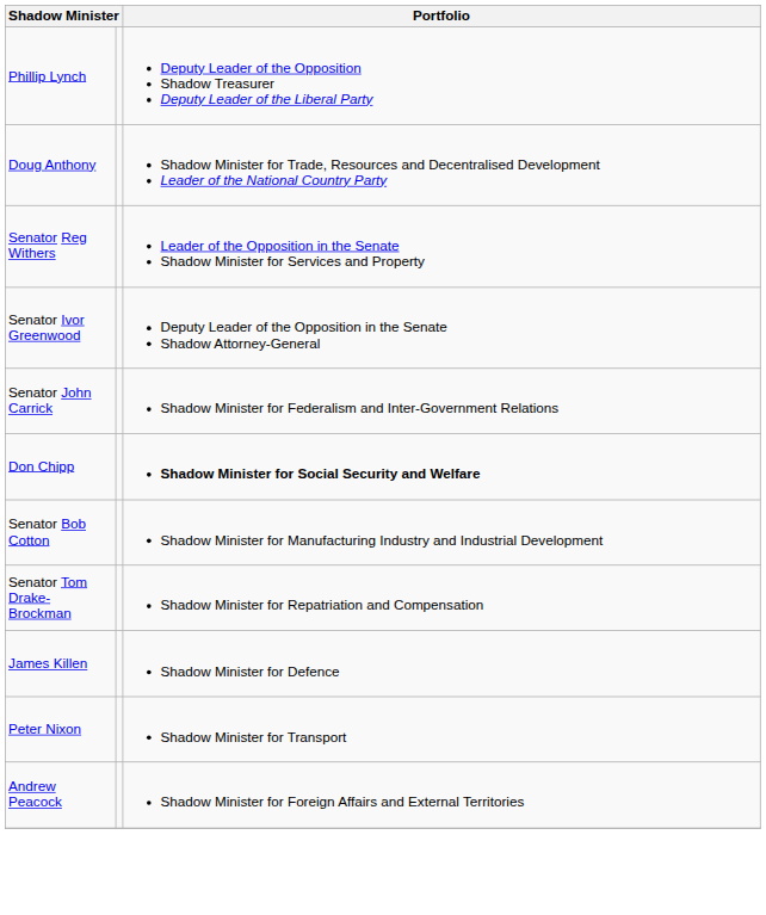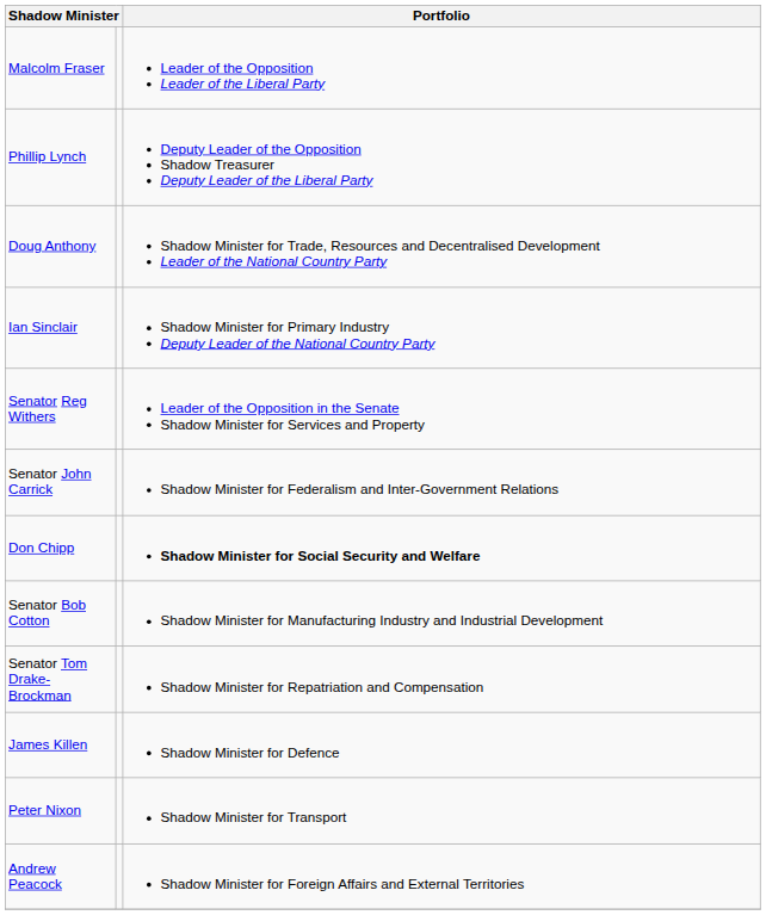+ row: Malcolm Fraser | Leader of the Opposition Leader of the Liberal Party
+ row: Ian Sinclair | Shadow Minister for Primary Industry Deputy Leader of the National Country Party
- row: Senator Ivor Greenwood | Deputy Leader of the Opposition in the Senate Shadow Attorney-General
